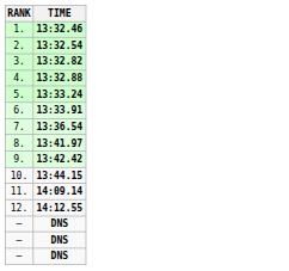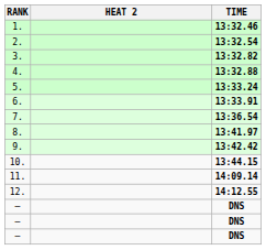+ column: HEAT 2
